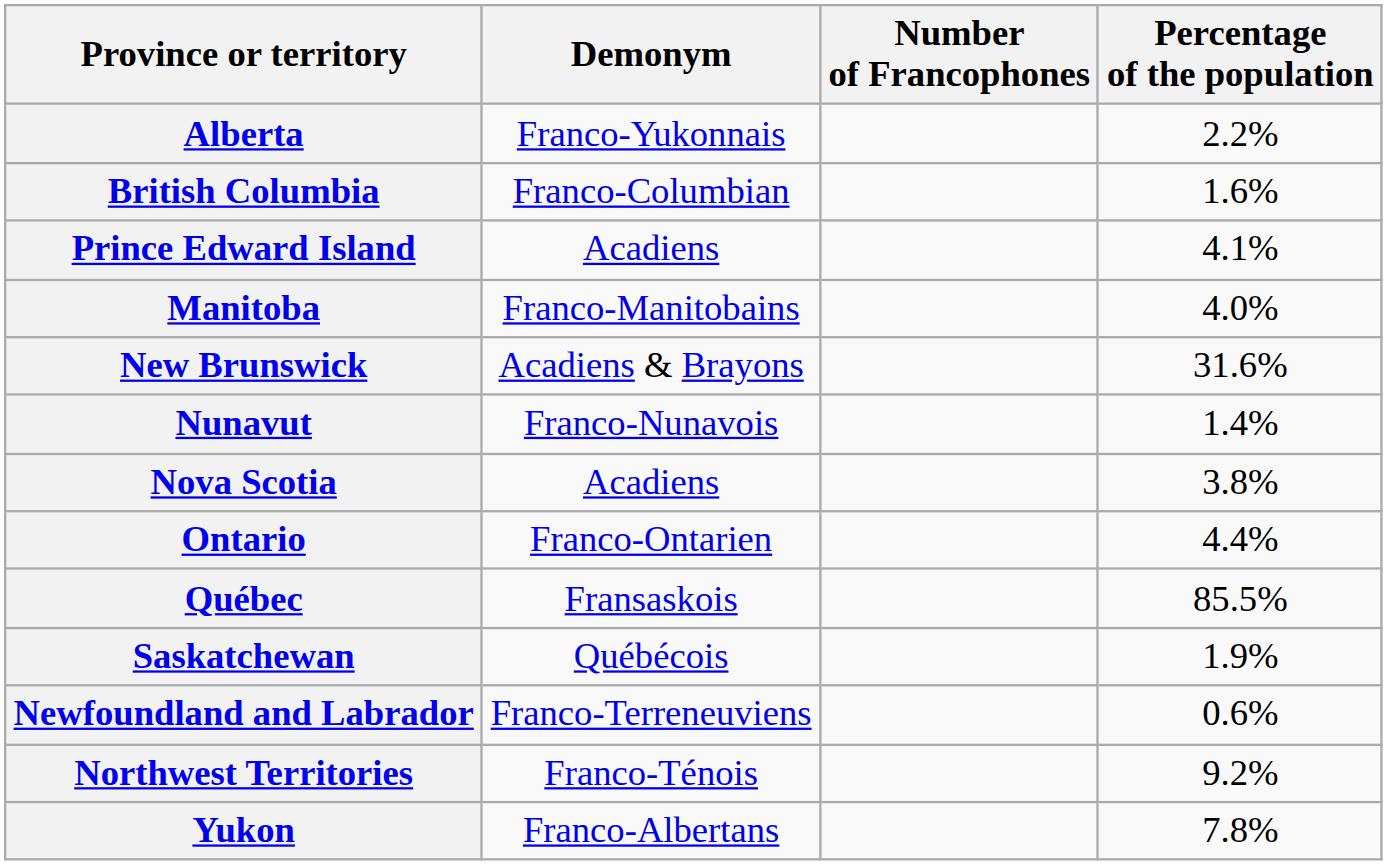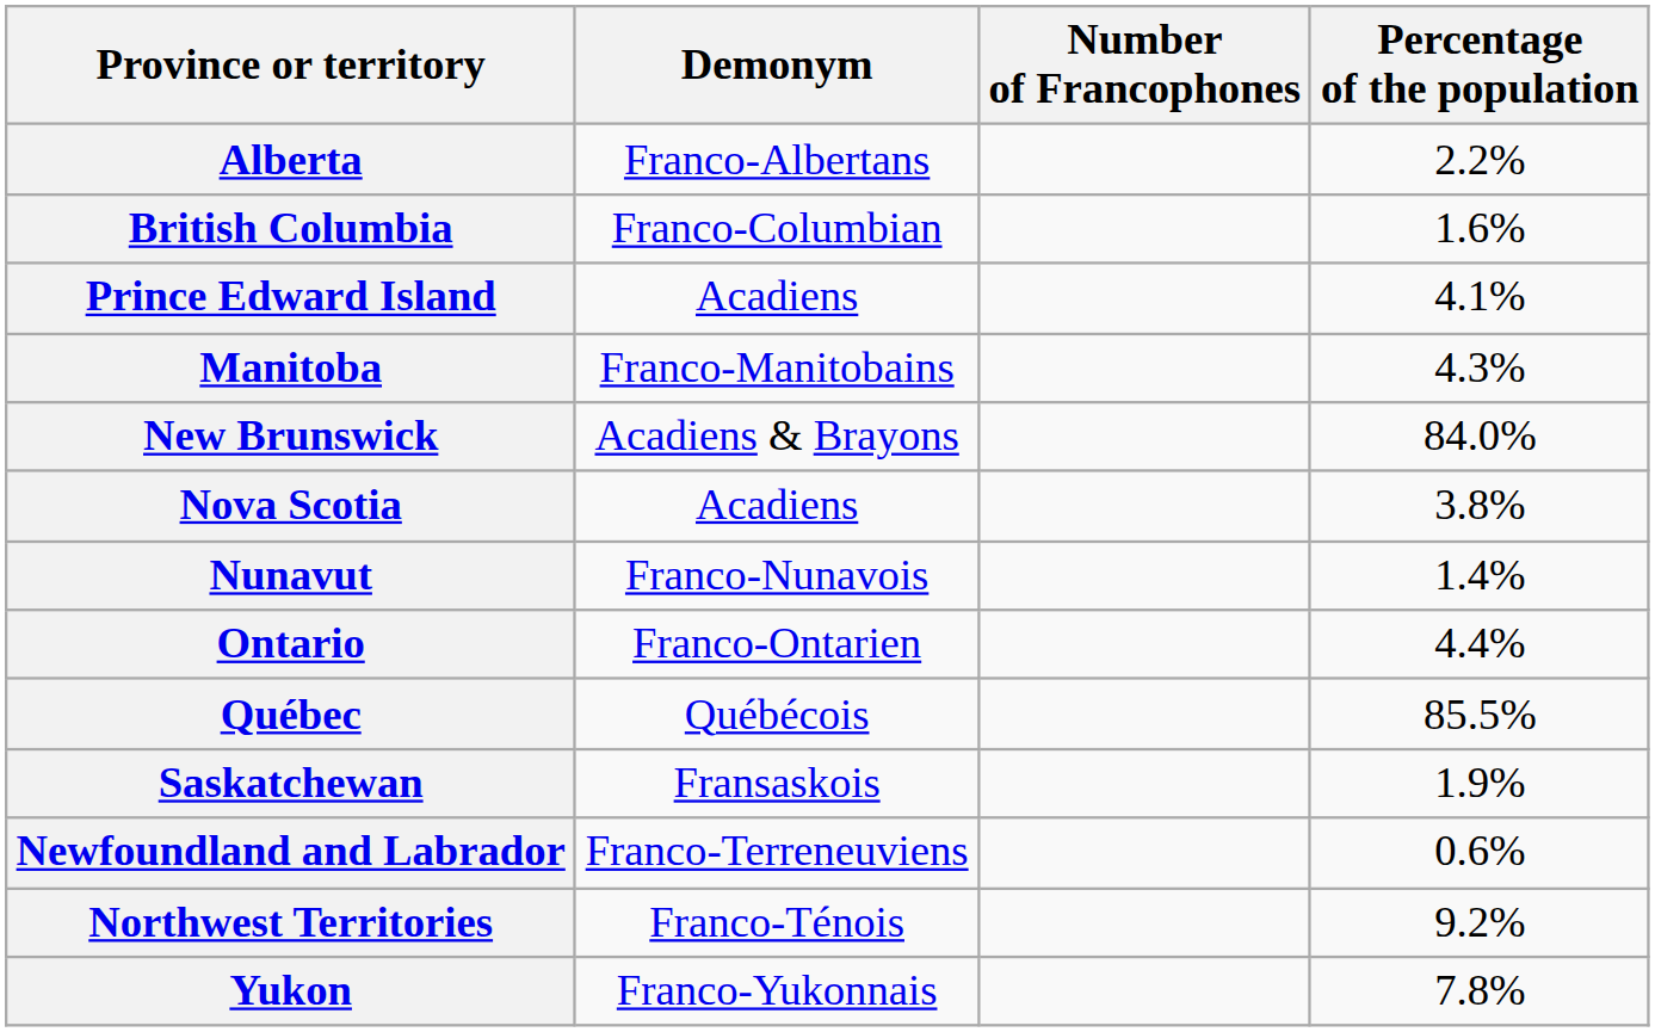Alberta | Demonym: Franco-Yukonnais -> Franco-Albertans
Manitoba | Percentage of the population: 4.0% -> 4.3%
New Brunswick | Percentage of the population: 31.6% -> 84.0%
rows swapped: Nova Scotia <-> Nunavut
Québec | Demonym: Fransaskois -> Québécois
Saskatchewan | Demonym: Québécois -> Fransaskois
Yukon | Demonym: Franco-Albertans -> Franco-Yukonnais
